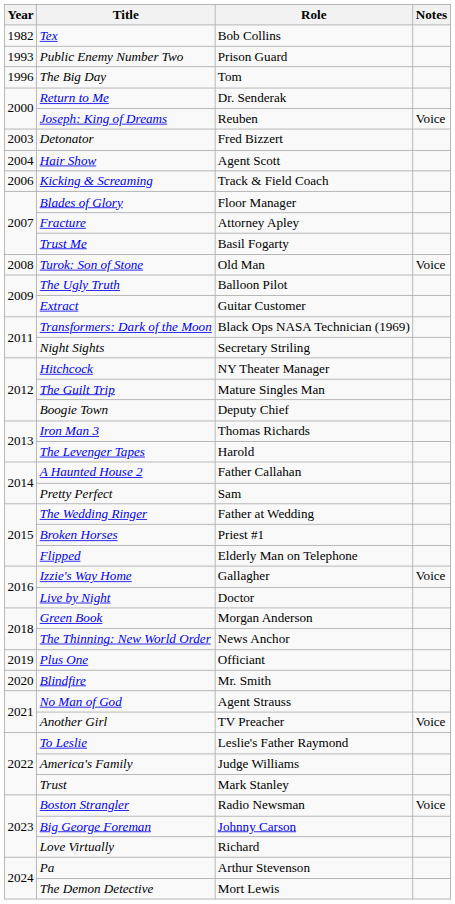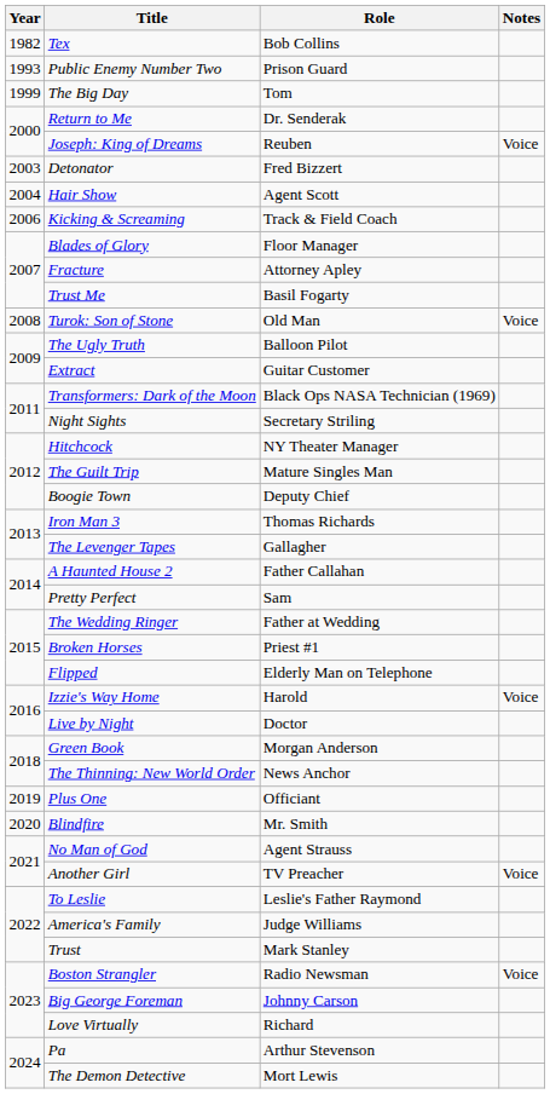The Big Day | Year: 1996 -> 1999
The Levenger Tapes | Role: Harold -> Gallagher
Izzie's Way Home | Role: Gallagher -> Harold
